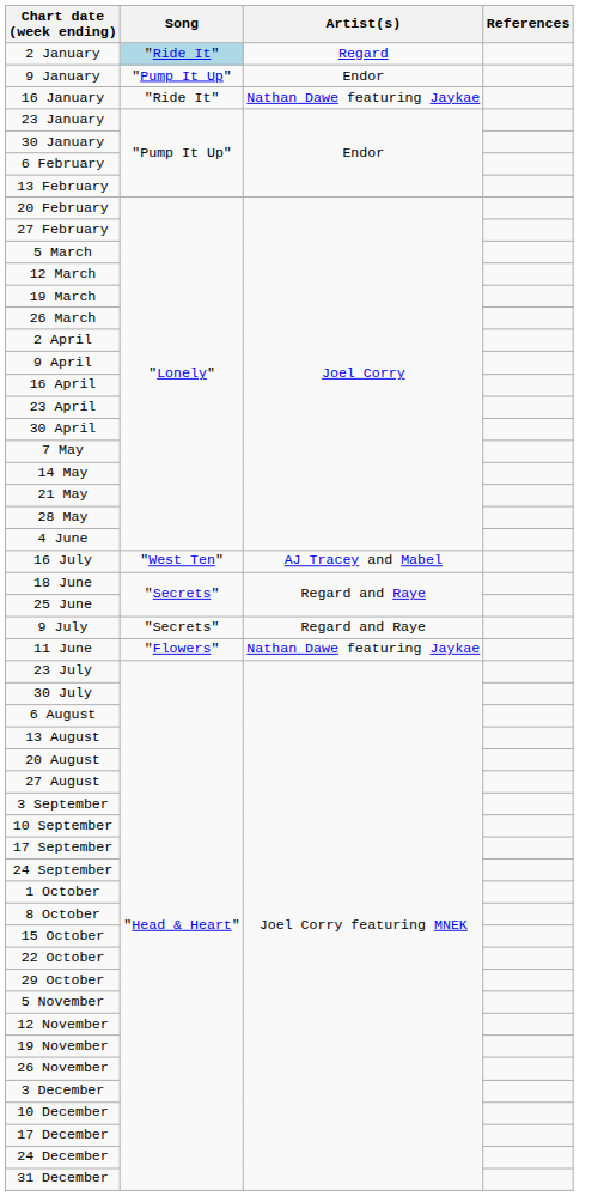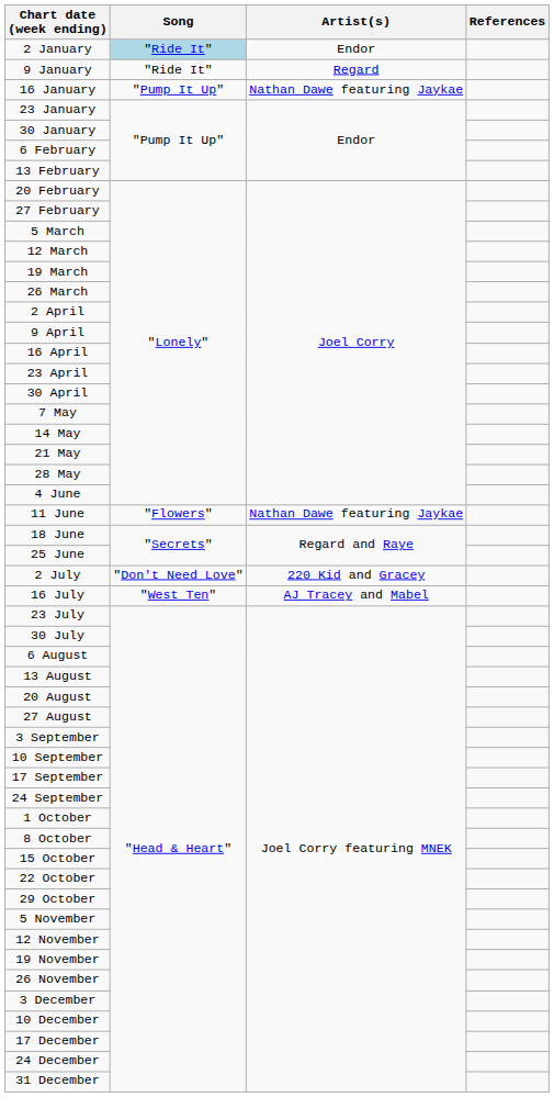2 January | Artist(s): Regard -> Endor
9 January | Song: "Pump It Up" -> "Ride It"
9 January | Artist(s): Endor -> Regard
16 January | Song: "Ride It" -> "Pump It Up"
rows swapped: 11 June <-> 16 July
+ row: 2 July | "Don't Need Love" | 220 Kid and Gracey
- row: 9 July | "Secrets" | Regard and Raye
